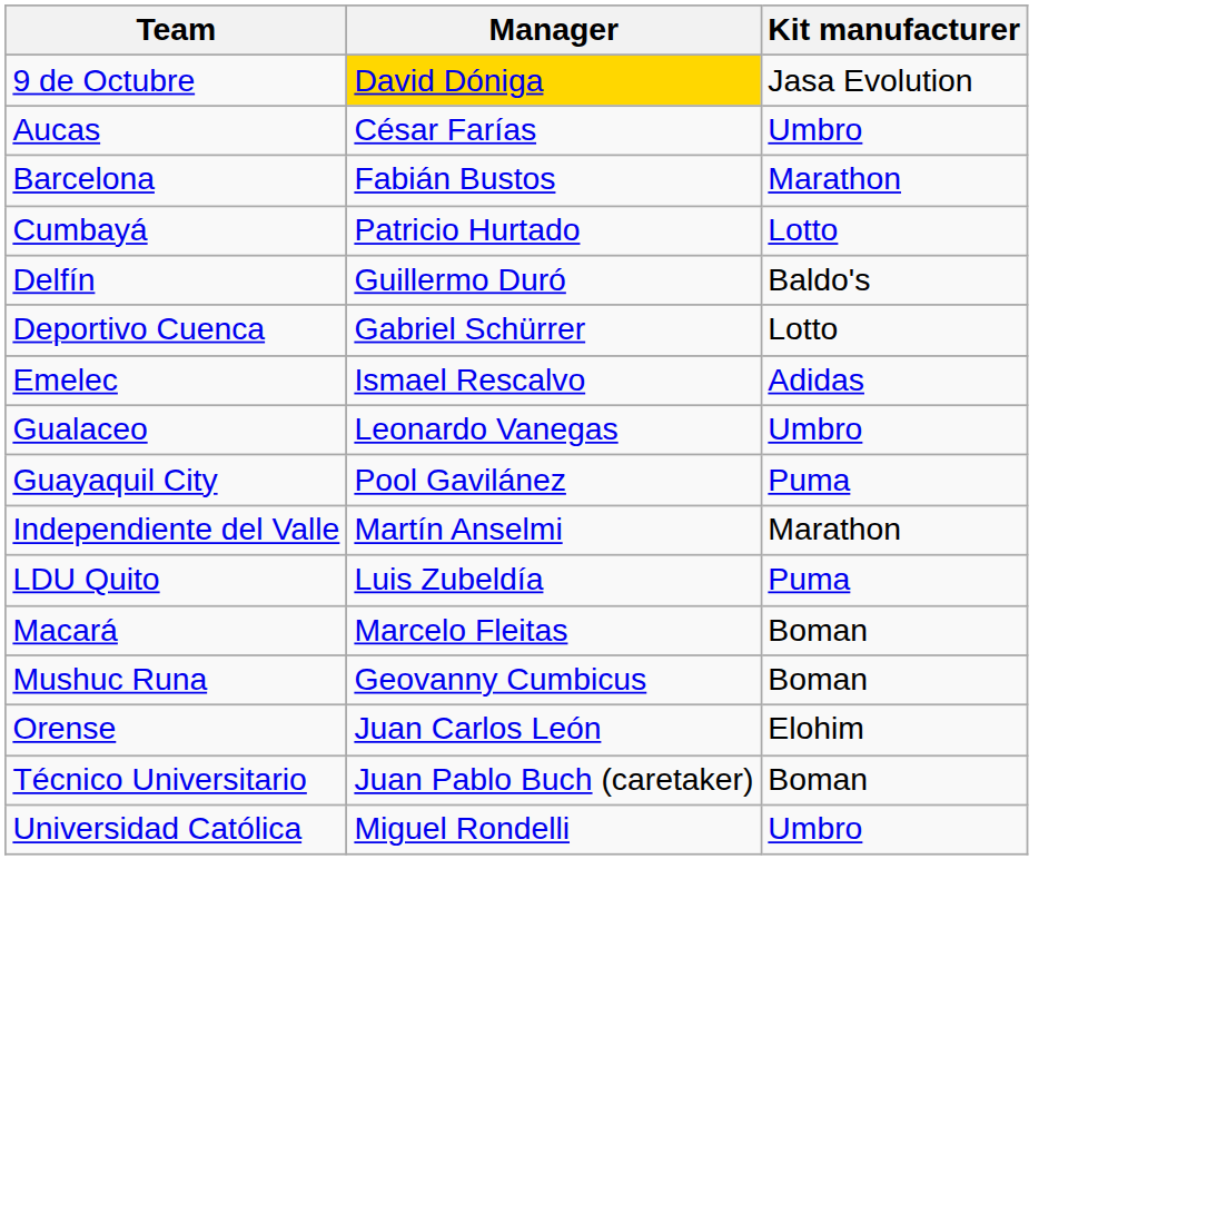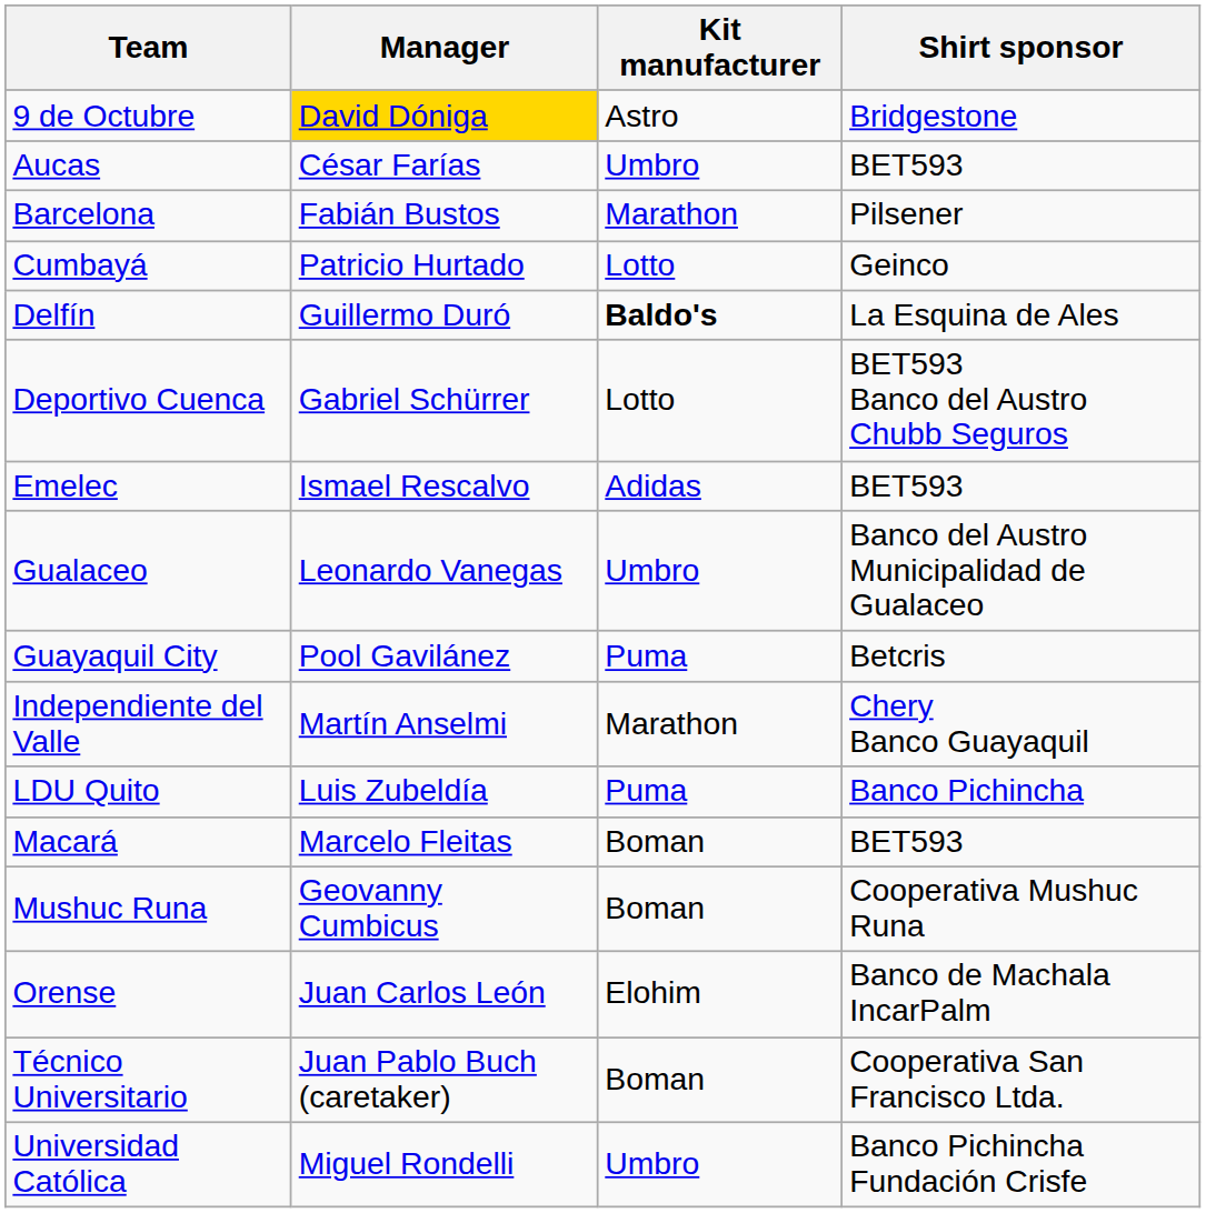+ column: Shirt sponsor | Bridgestone | BET593 | Pilsener | Geinco | La Esquina de Ales | BET593 Banco del Austro Chubb Seguros | BET593 | Banco del Austro Municipalidad de Gualaceo | Betcris | Chery Banco Guayaquil | Banco Pichincha | BET593 | Cooperativa Mushuc Runa | Banco de Machala IncarPalm | Cooperativa San Francisco Ltda. | Banco Pichincha Fundación Crisfe
9 de Octubre | Kit manufacturer: Jasa Evolution -> Astro
Delfín | Kit manufacturer: normal -> bold
